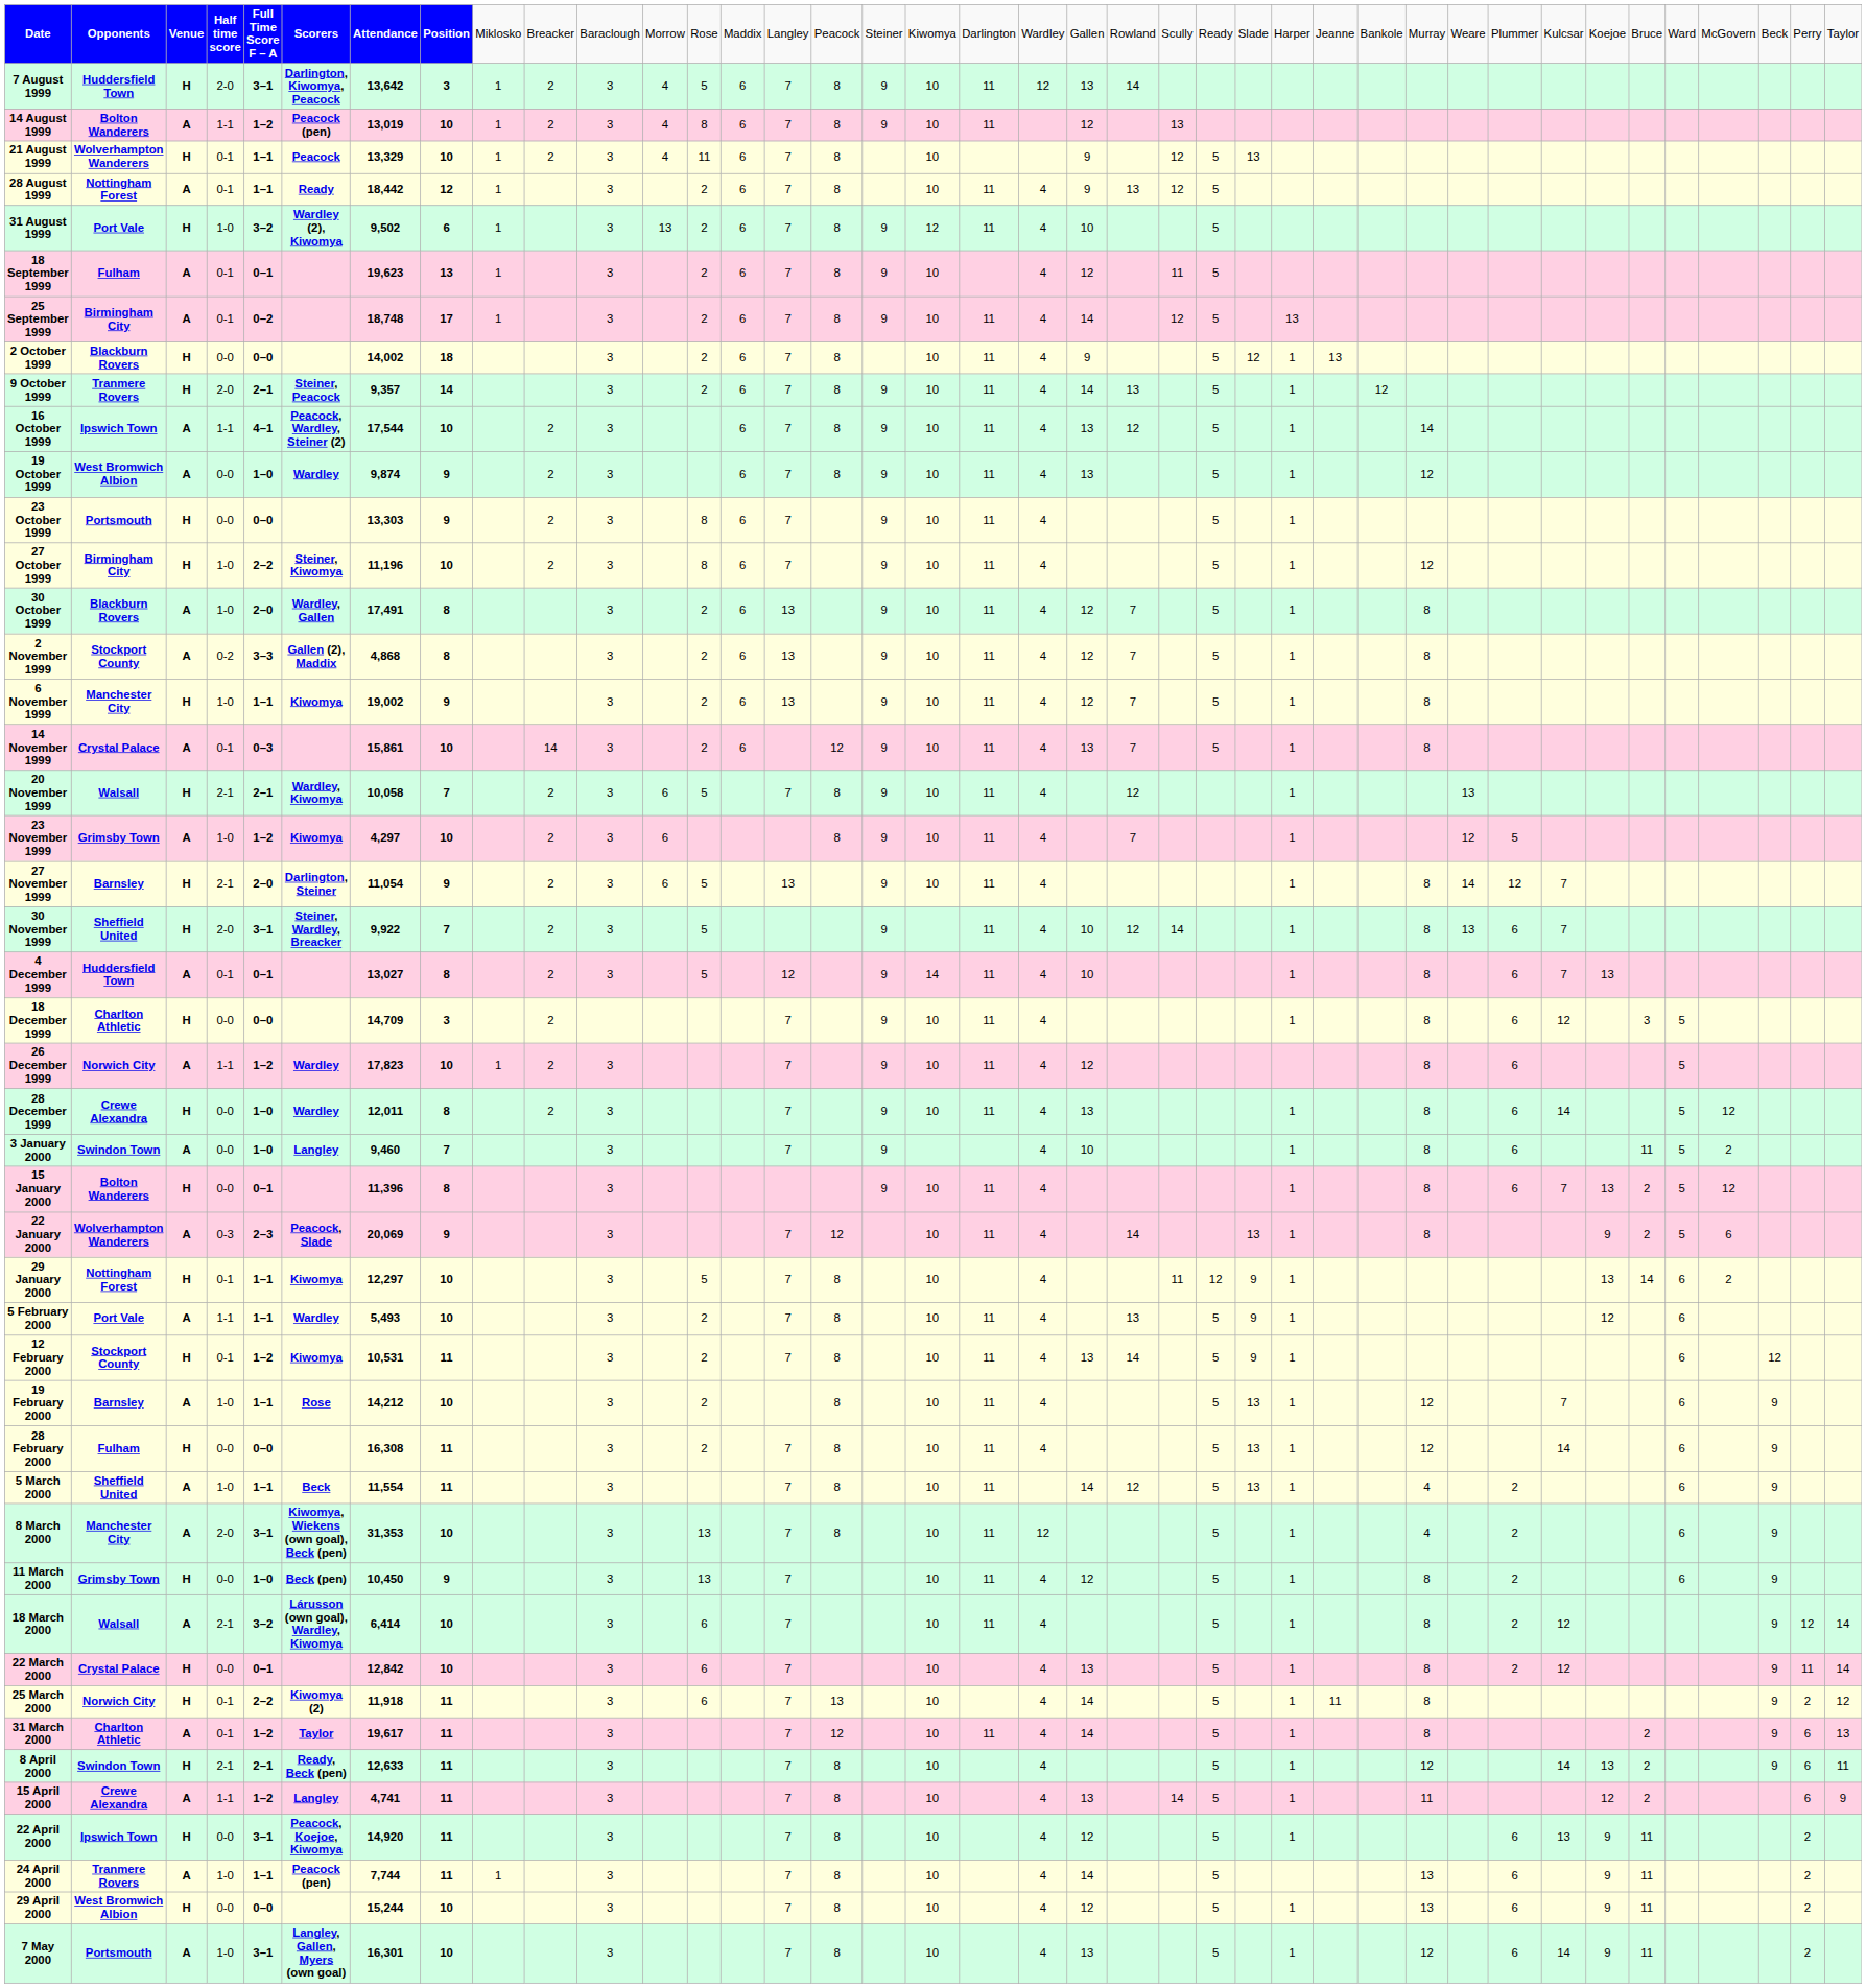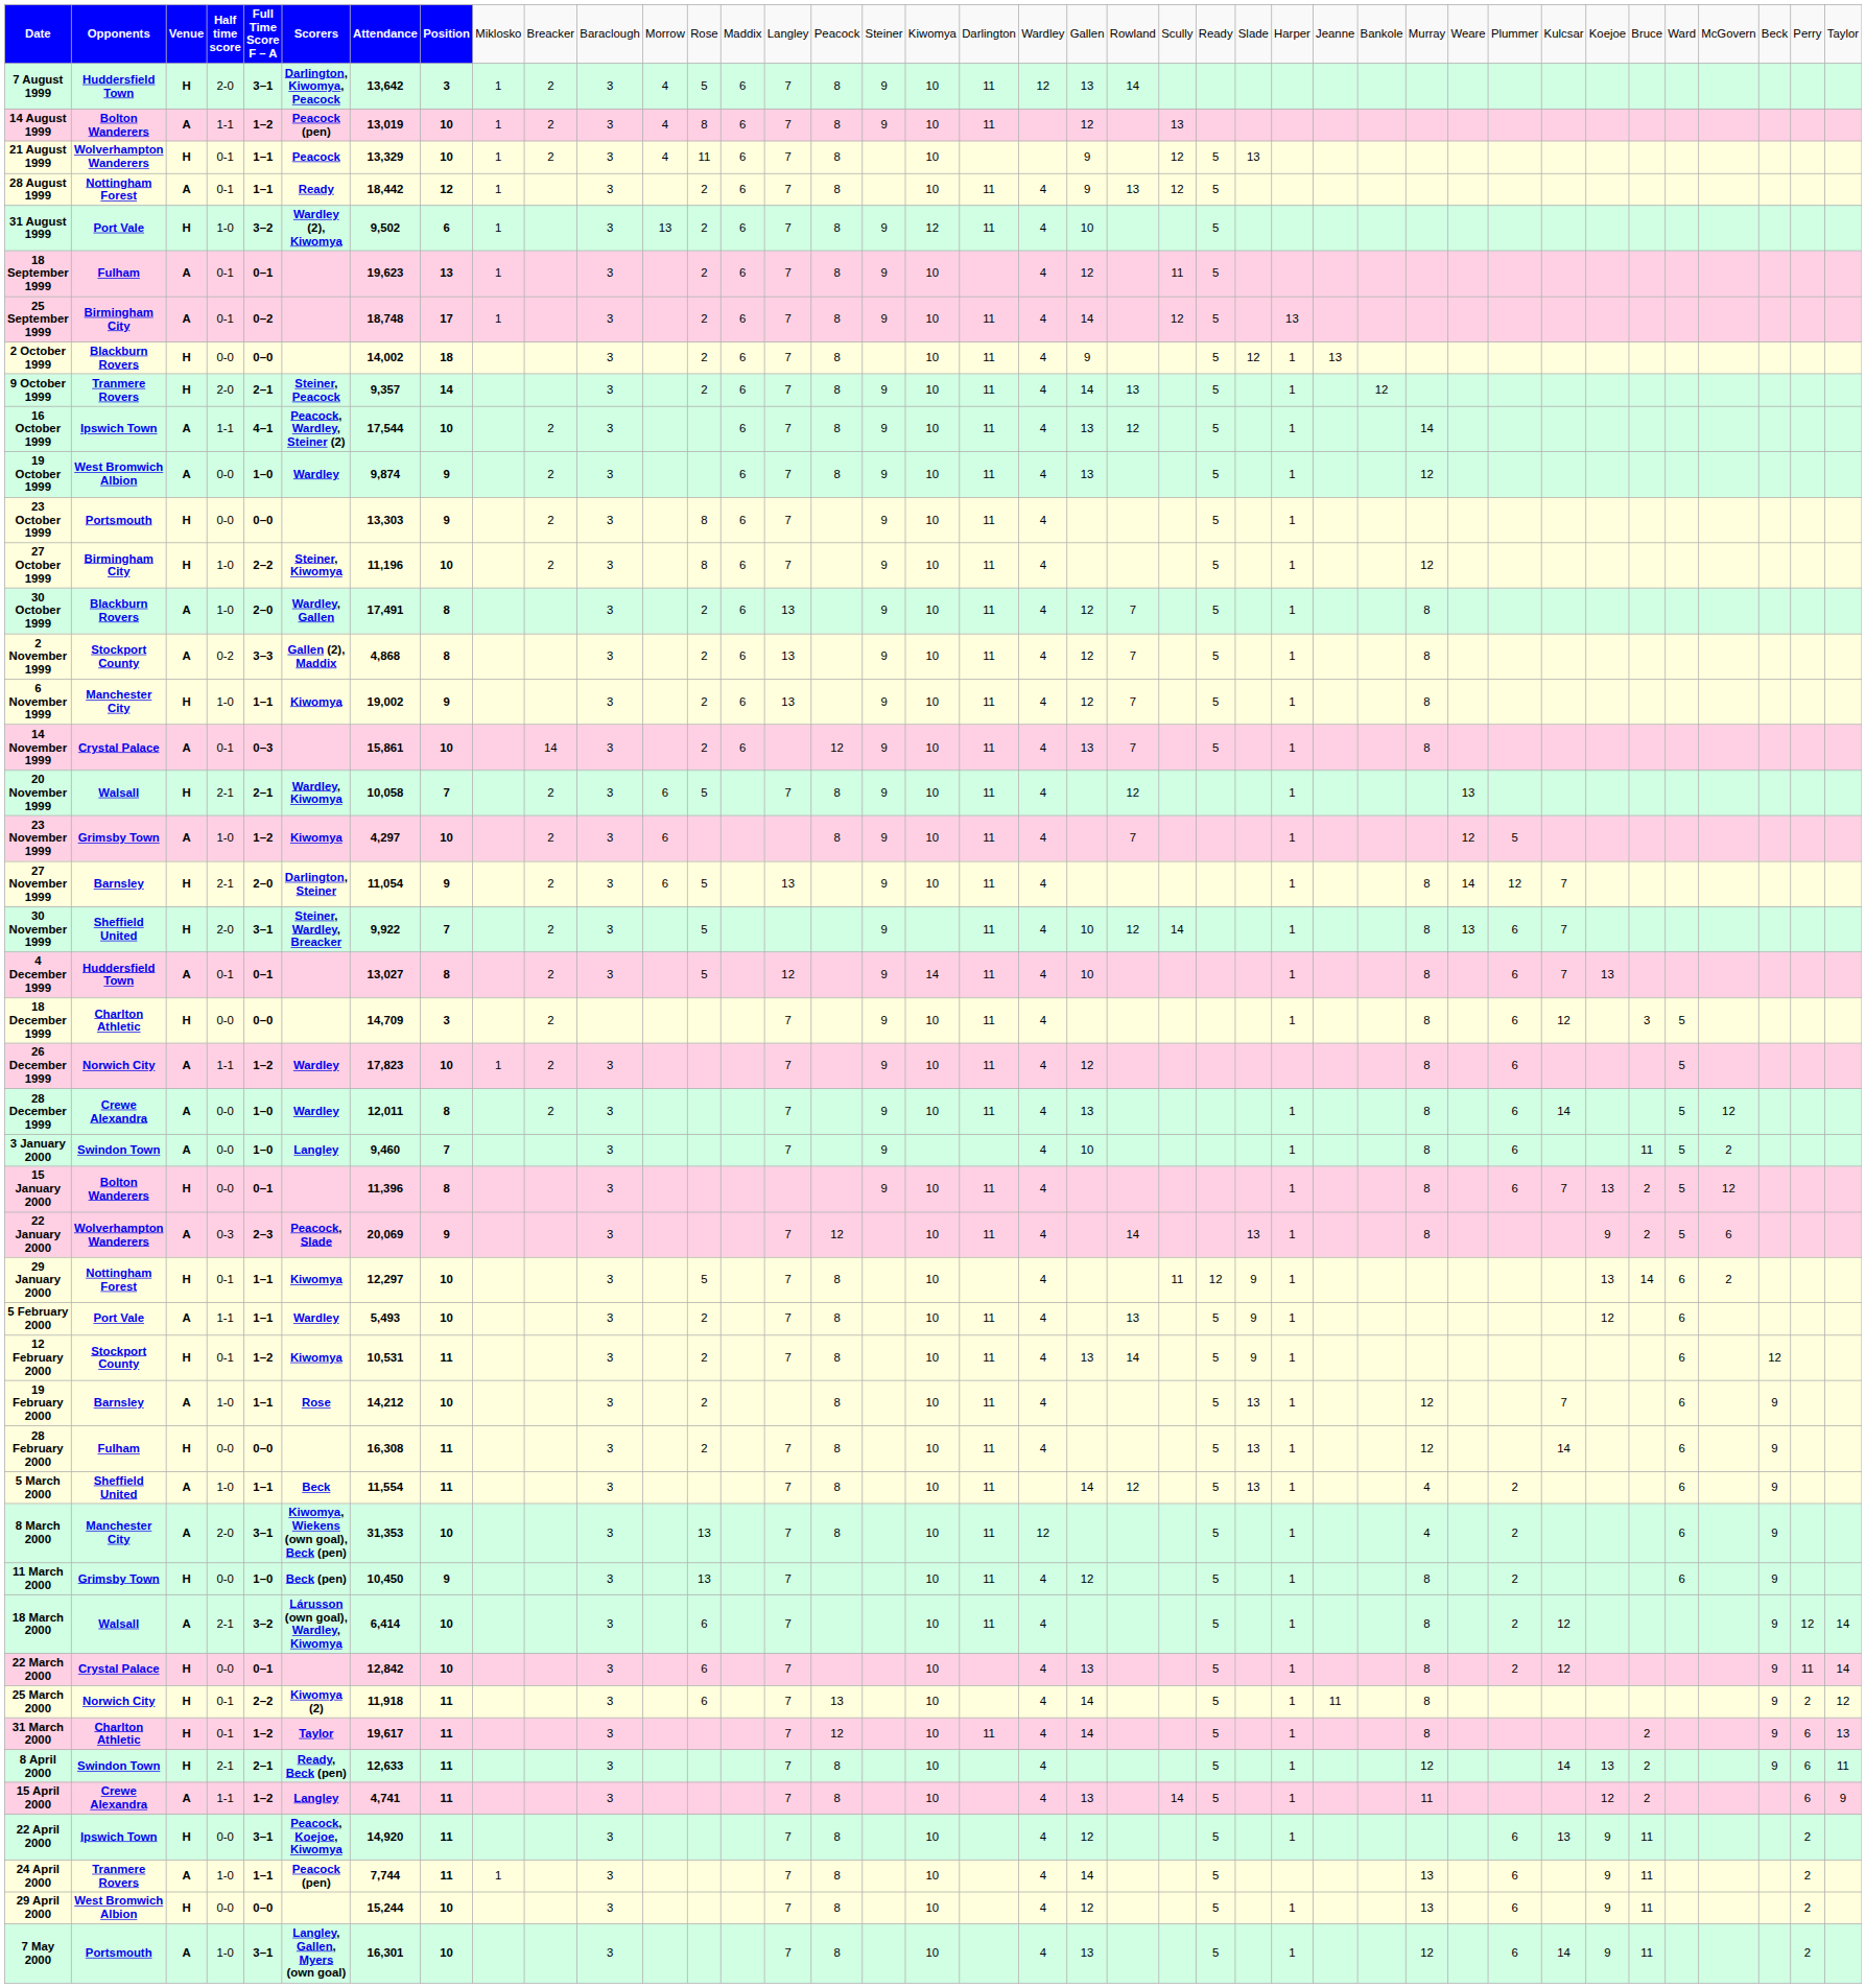28 December 1999 | column 3: H -> A
31 March 2000 | column 3: A -> H
